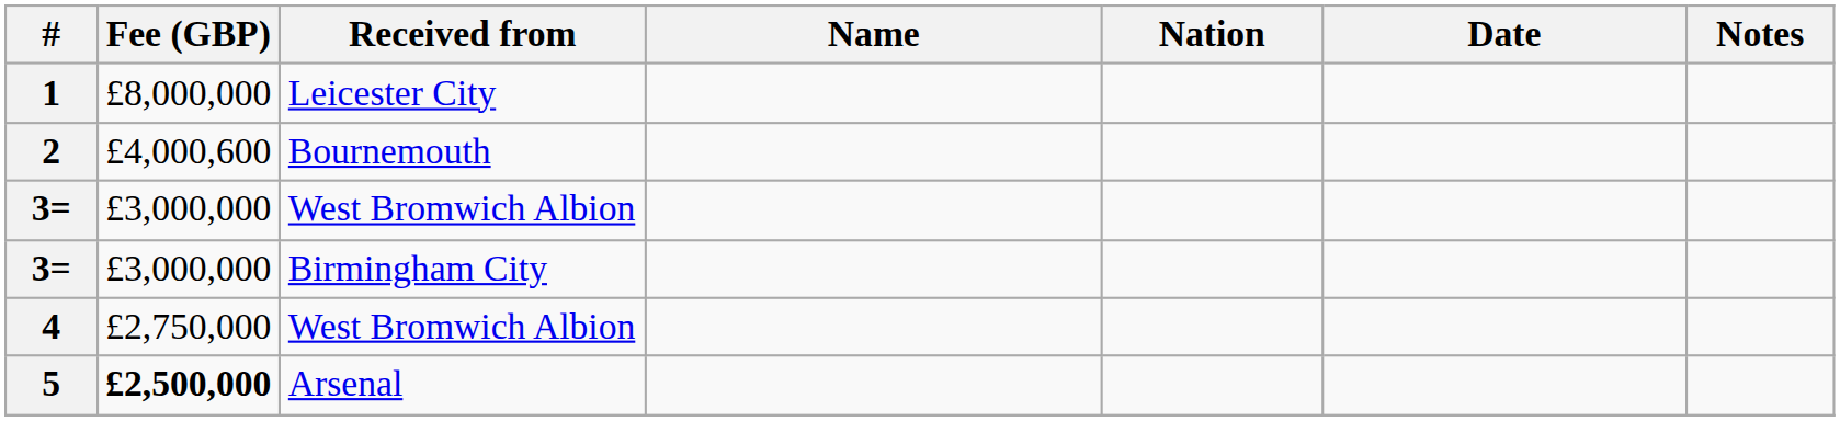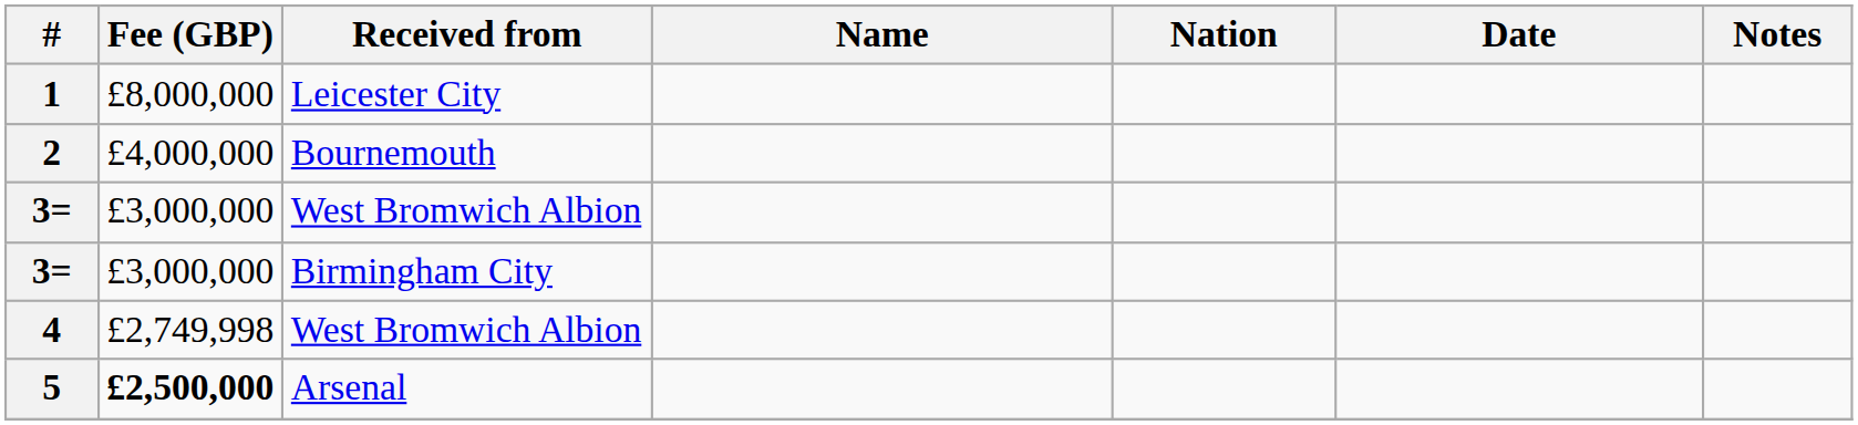2 | Fee (GBP): £4,000,600 -> £4,000,000
4 | Fee (GBP): £2,750,000 -> £2,749,998
